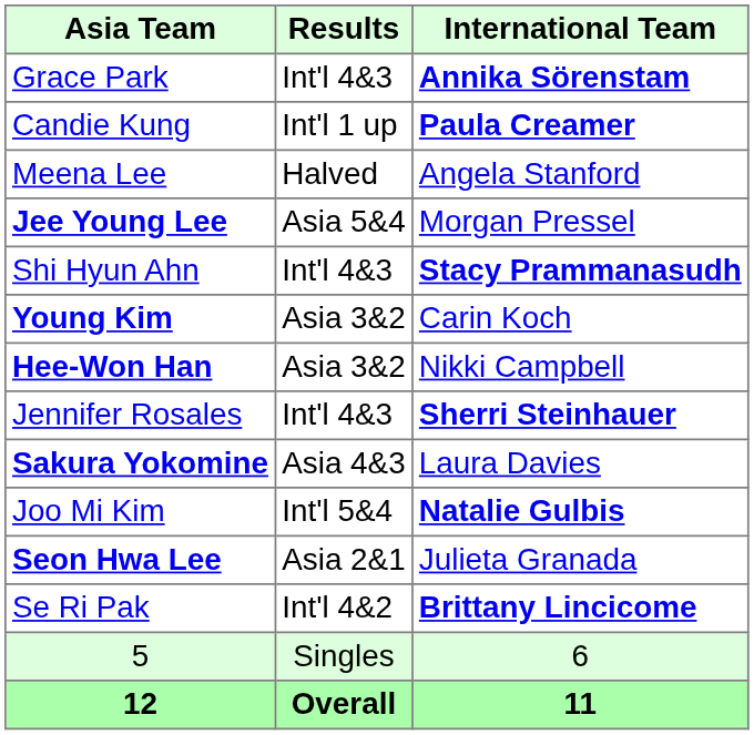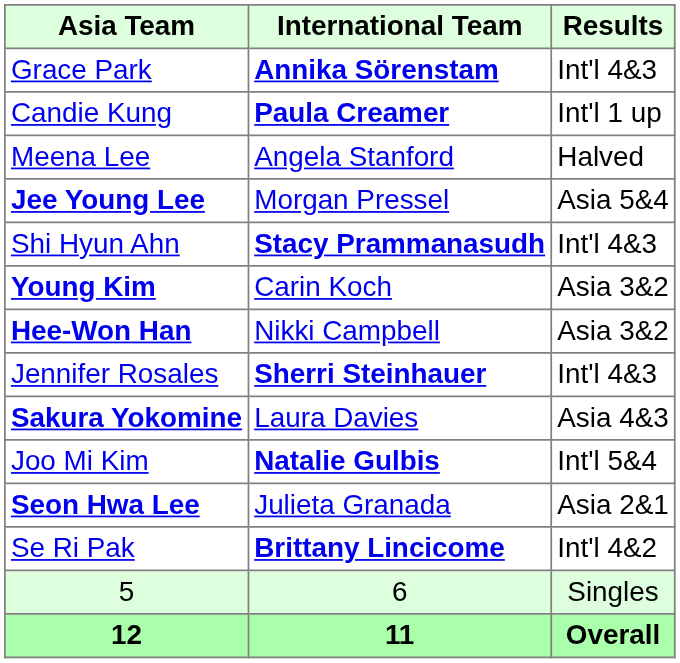columns swapped: Results <-> International Team
